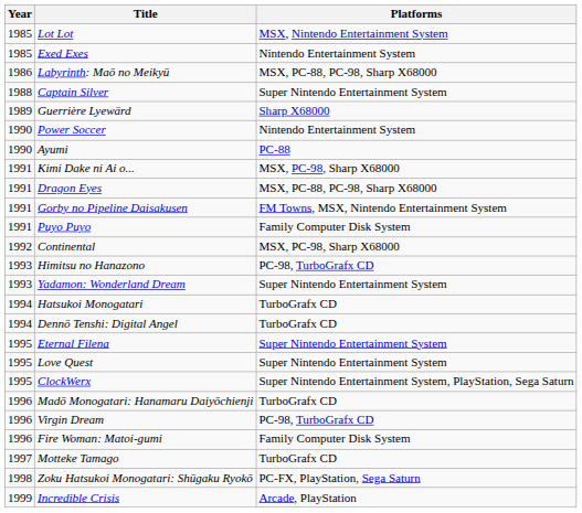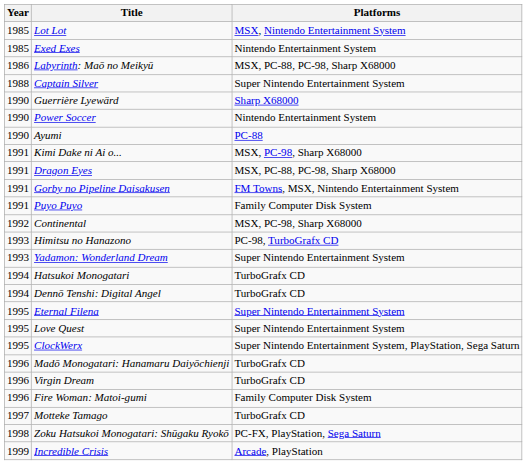Guerrière Lyewärd | Year: 1989 -> 1990
Virgin Dream | Platforms: PC-98, TurboGrafx CD -> TurboGrafx CD
